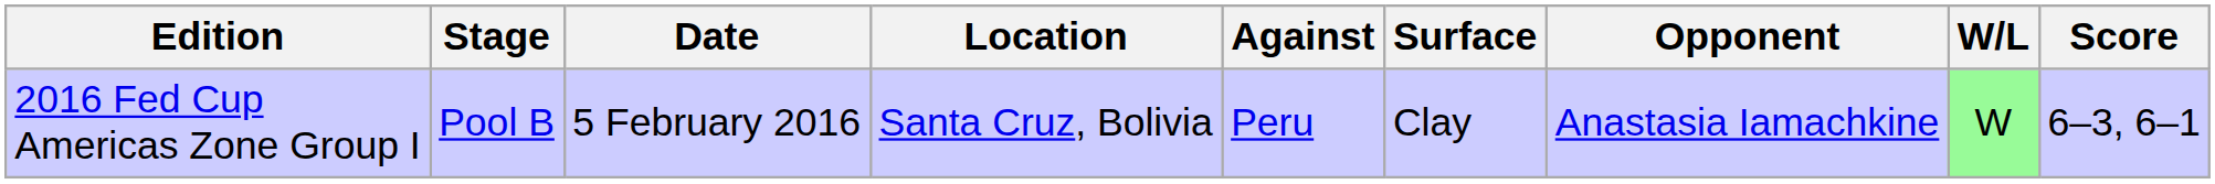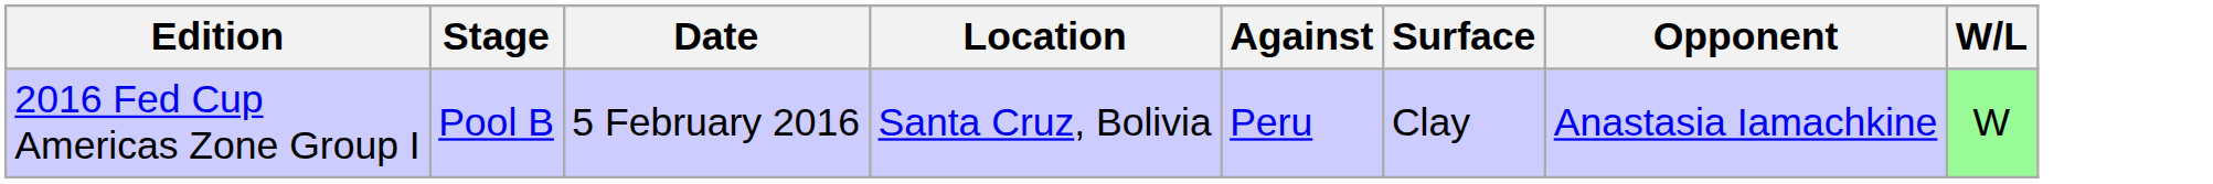- column: Score | 6–3, 6–1
